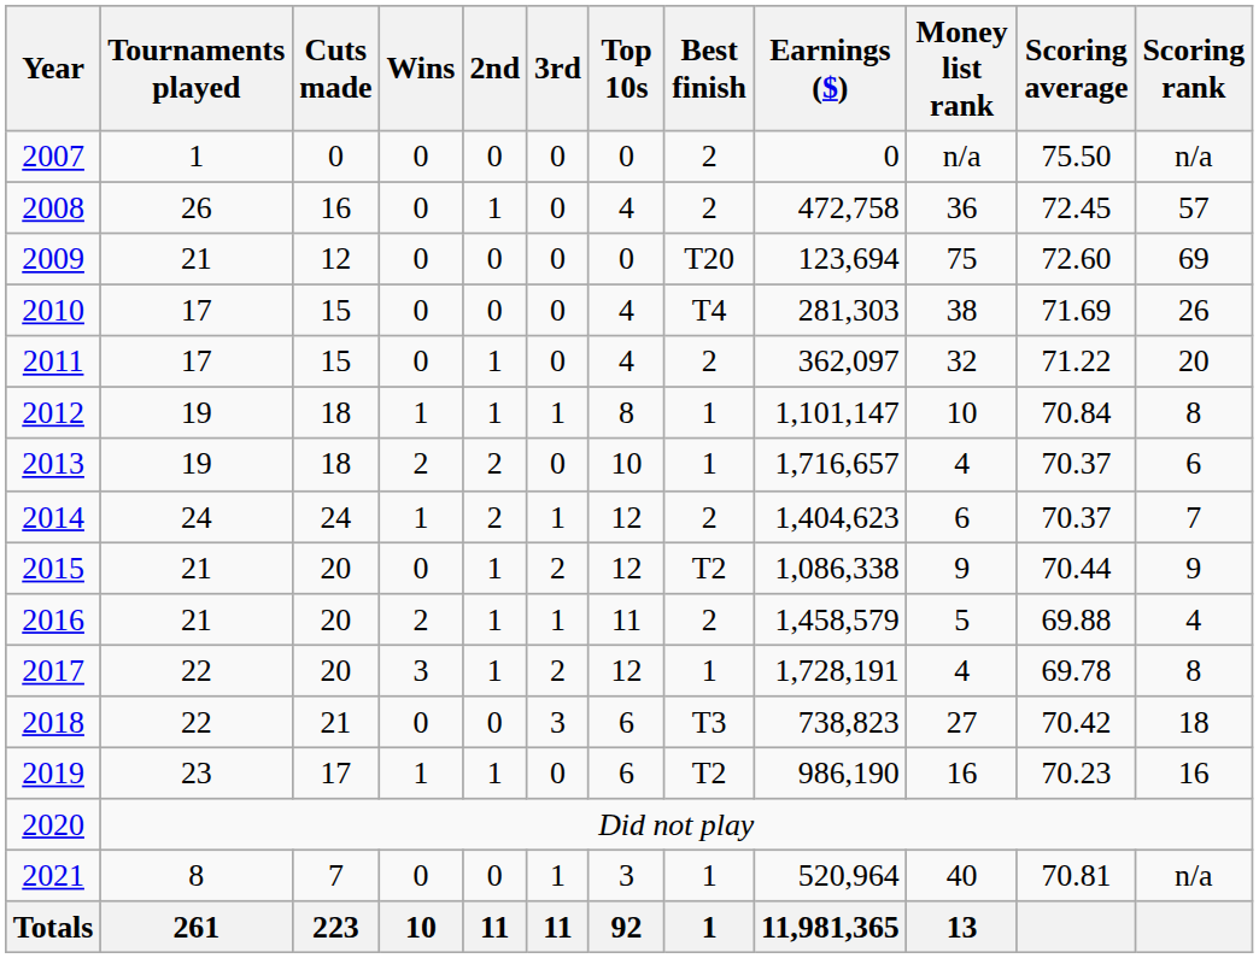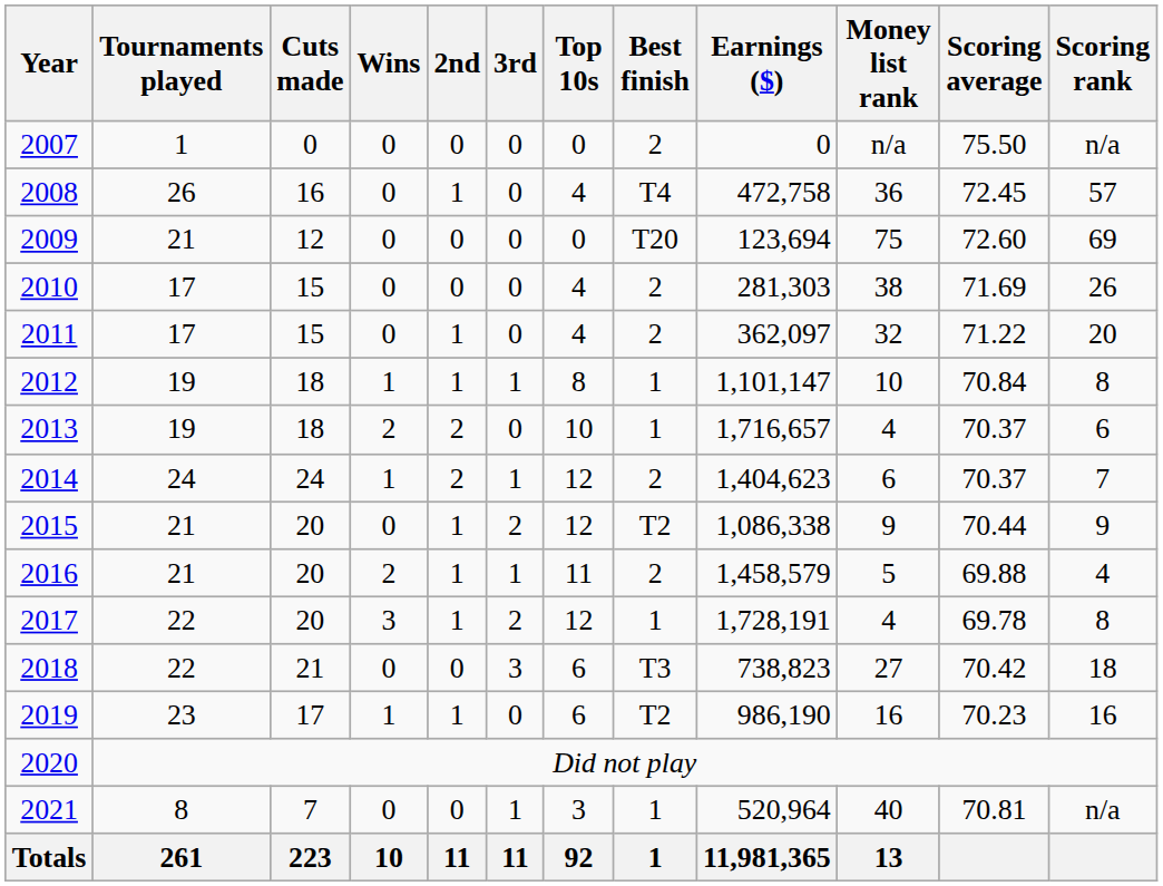2008 | Best finish: 2 -> T4
2010 | Best finish: T4 -> 2
